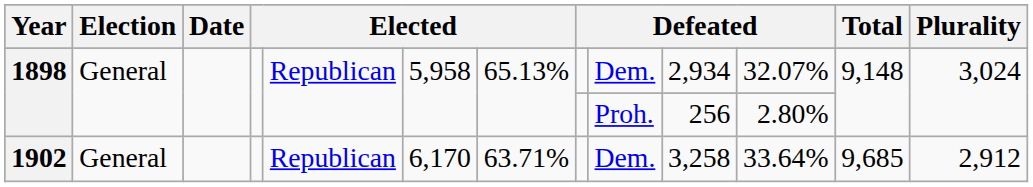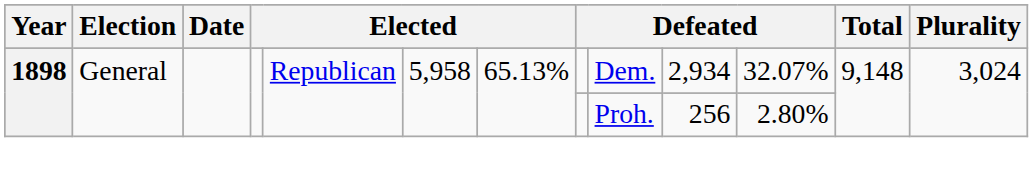- row: 1902 | General | Republican | 6,170 | 63.71% | Dem. | 3,258 | 33.64% | 9,685 | 2,912
